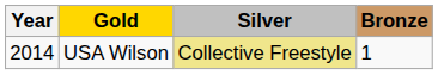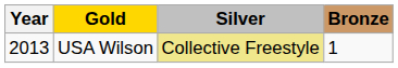USA Wilson | Year: 2014 -> 2013
